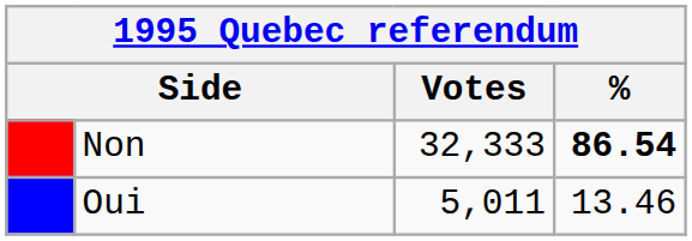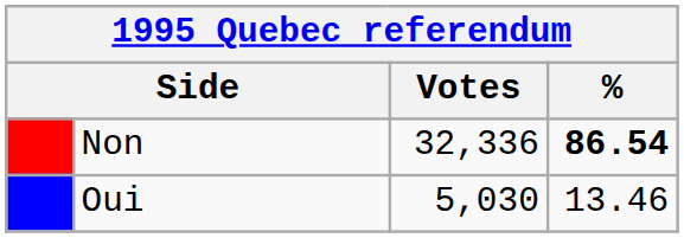Non | Votes: 32,333 -> 32,336
Oui | Votes: 5,011 -> 5,030
